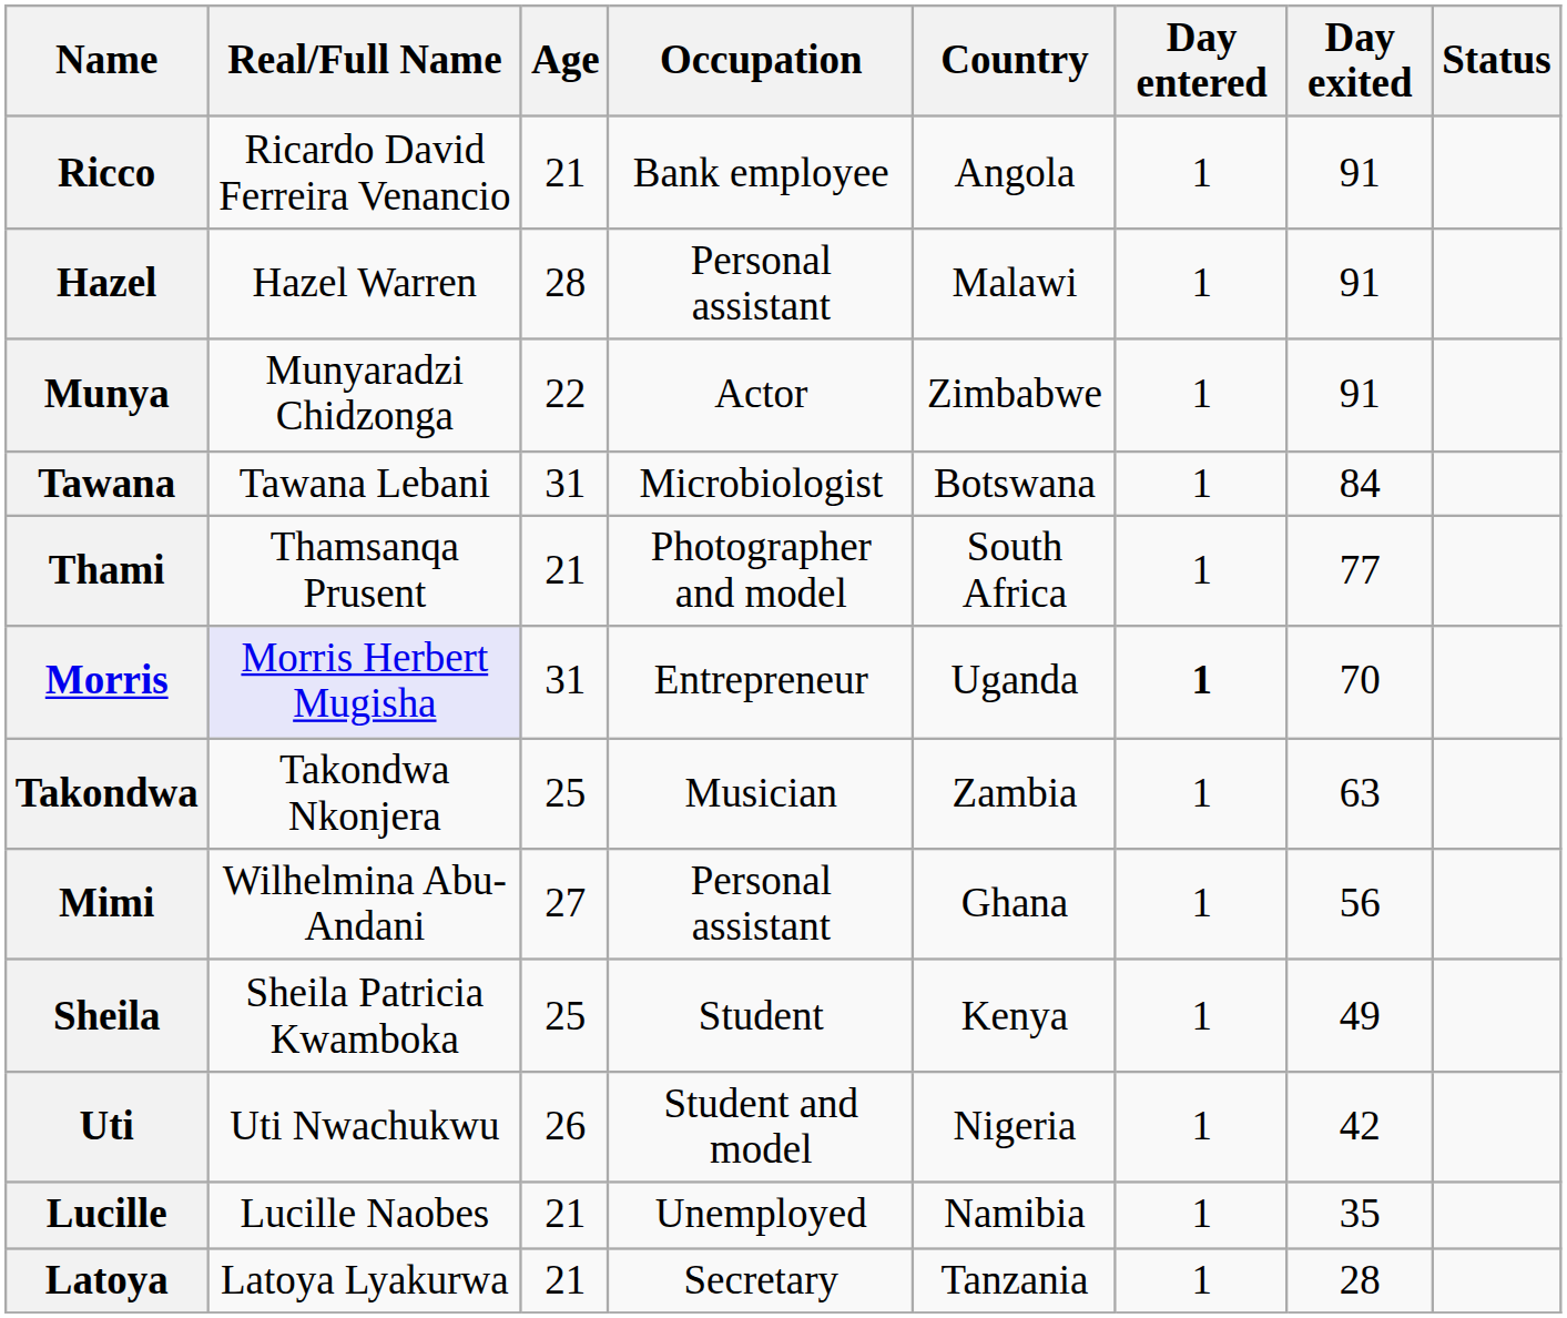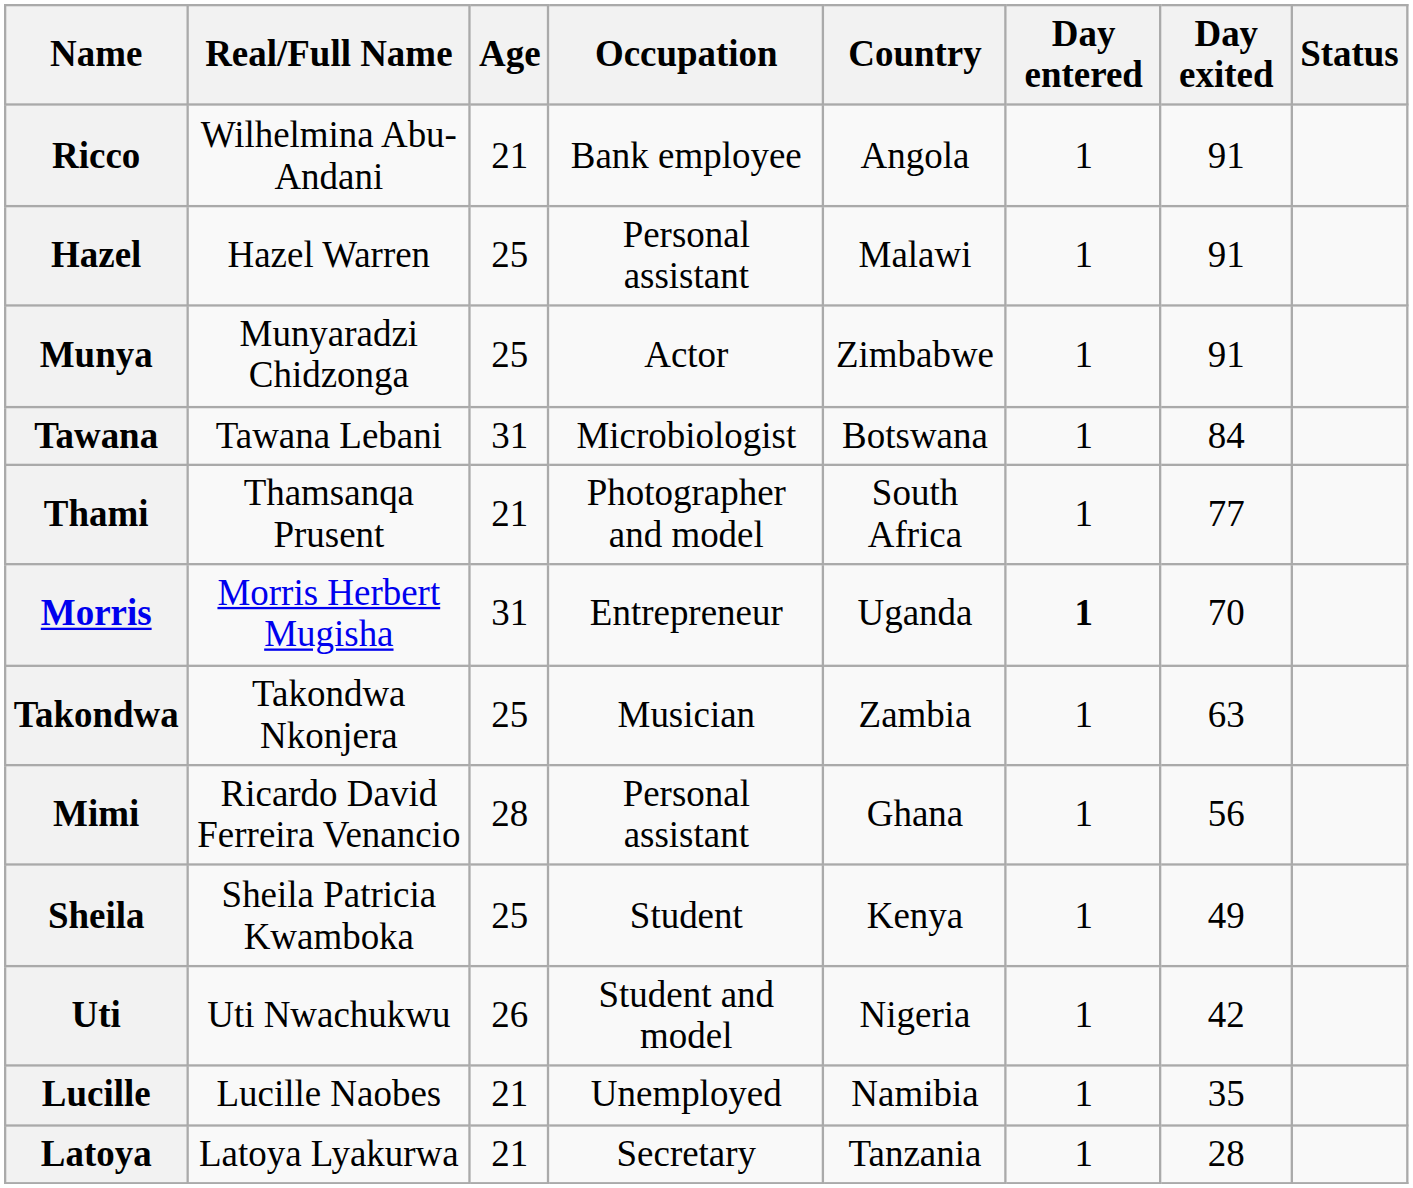Ricco | Real/Full Name: Ricardo David Ferreira Venancio -> Wilhelmina Abu-Andani
Hazel | Age: 28 -> 25
Munya | Age: 22 -> 25
Morris | Real/Full Name: lavender background -> no background
Mimi | Real/Full Name: Wilhelmina Abu-Andani -> Ricardo David Ferreira Venancio
Mimi | Age: 27 -> 28
